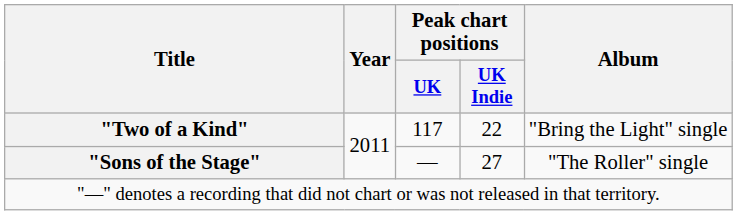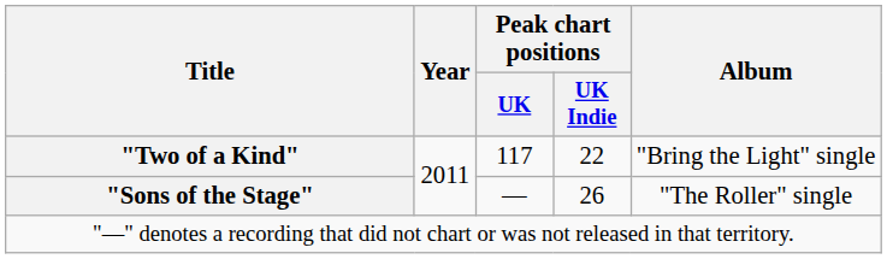"Sons of the Stage" | Peak chart positions / UK Indie: 27 -> 26
